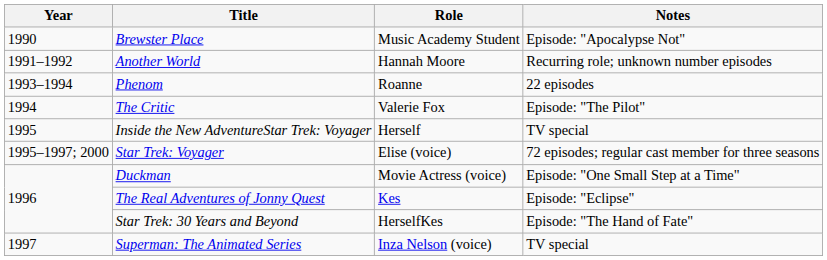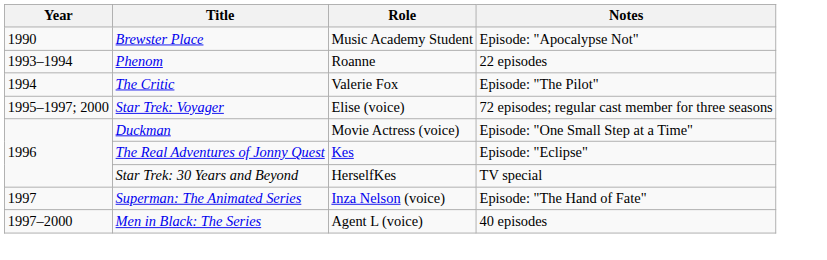- row: 1991–1992 | Another World | Hannah Moore | Recurring role; unknown number episodes
- row: 1995 | Inside the New AdventureStar Trek: Voyager | Herself | TV special
Star Trek: 30 Years and Beyond | Notes: Episode: "The Hand of Fate" -> TV special
Superman: The Animated Series | Notes: TV special -> Episode: "The Hand of Fate"
+ row: 1997–2000 | Men in Black: The Series | Agent L (voice) | 40 episodes
